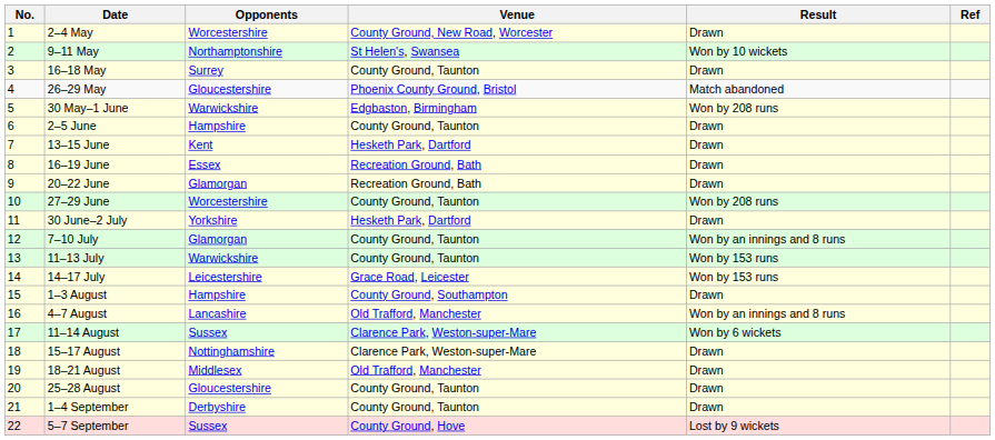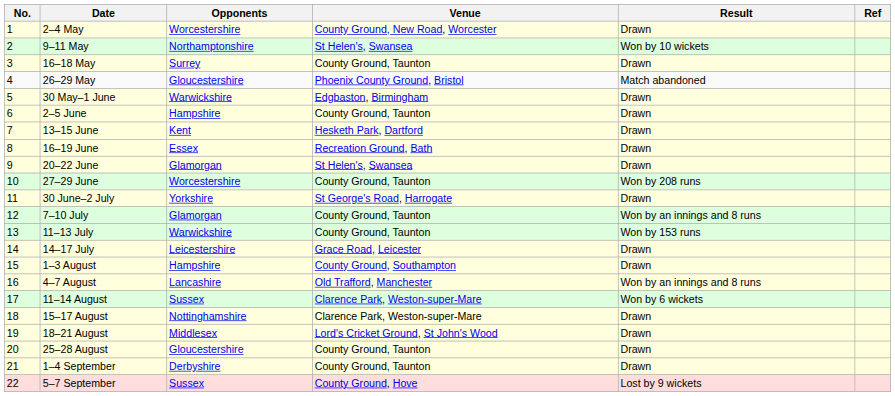30 May–1 June | Result: Won by 208 runs -> Drawn
20–22 June | Venue: Recreation Ground, Bath -> St Helen's, Swansea
30 June–2 July | Venue: Hesketh Park, Dartford -> St George's Road, Harrogate
14–17 July | Result: Won by 153 runs -> Drawn
18–21 August | Venue: Old Trafford, Manchester -> Lord's Cricket Ground, St John's Wood
